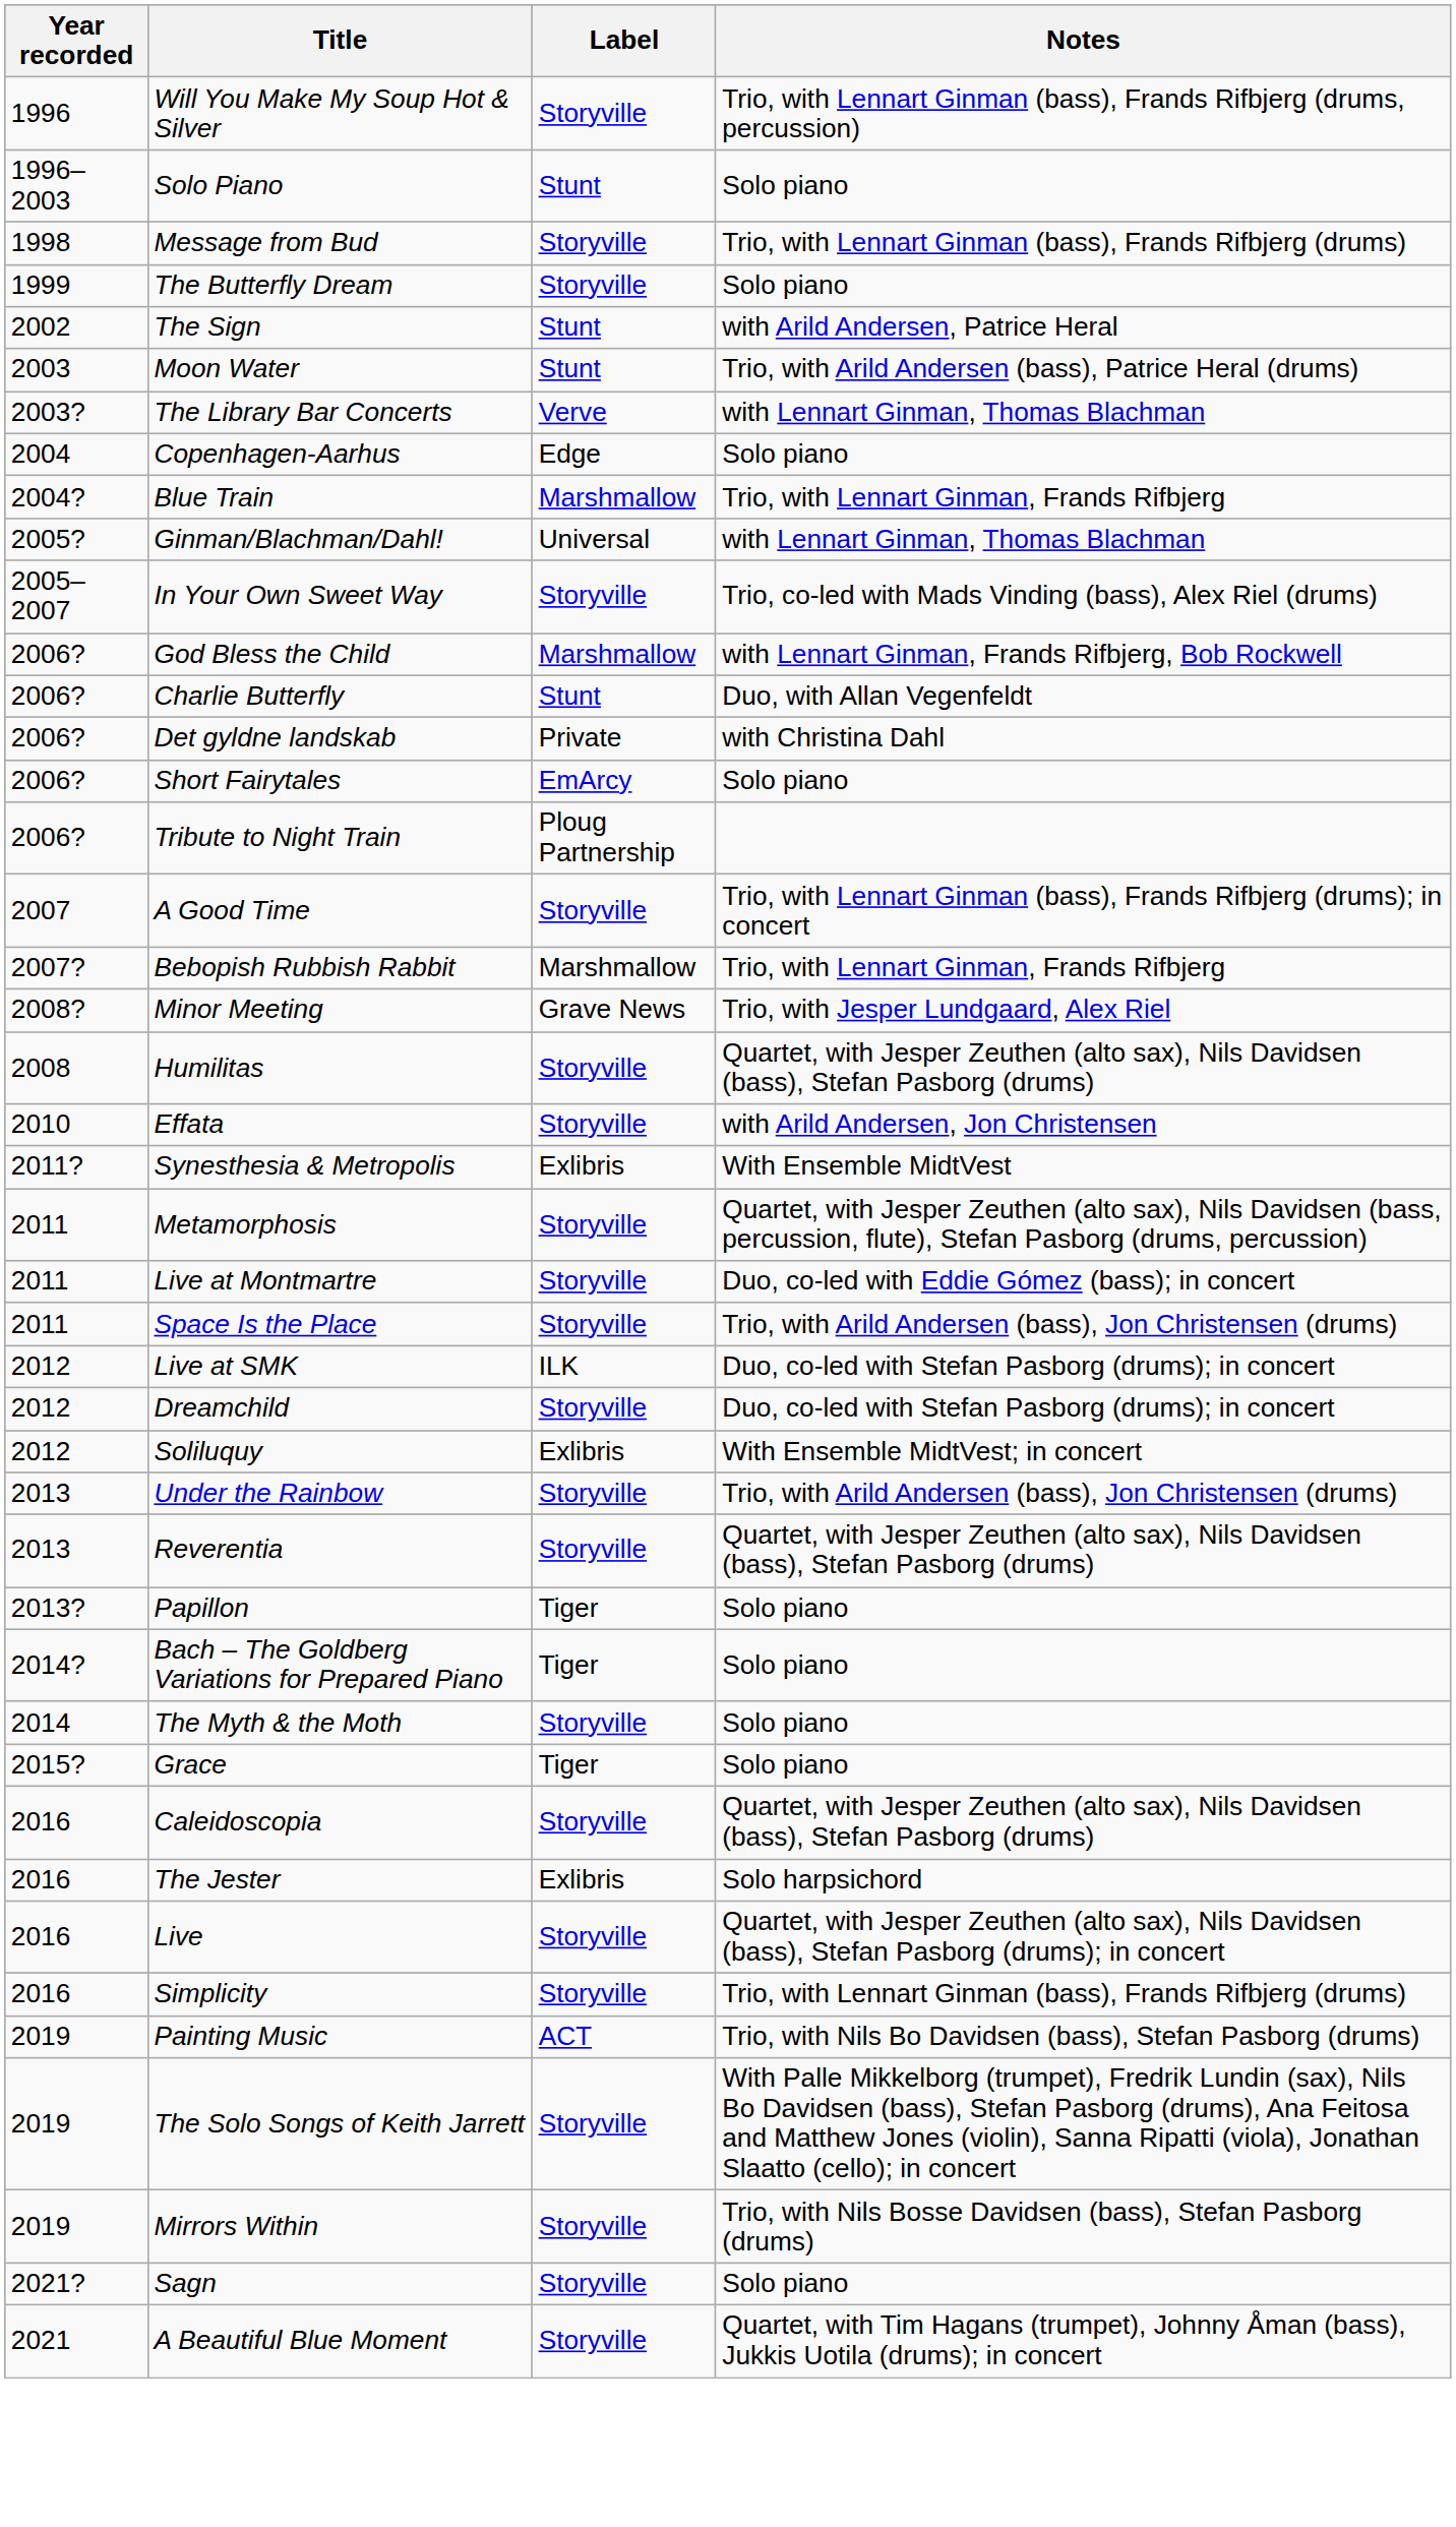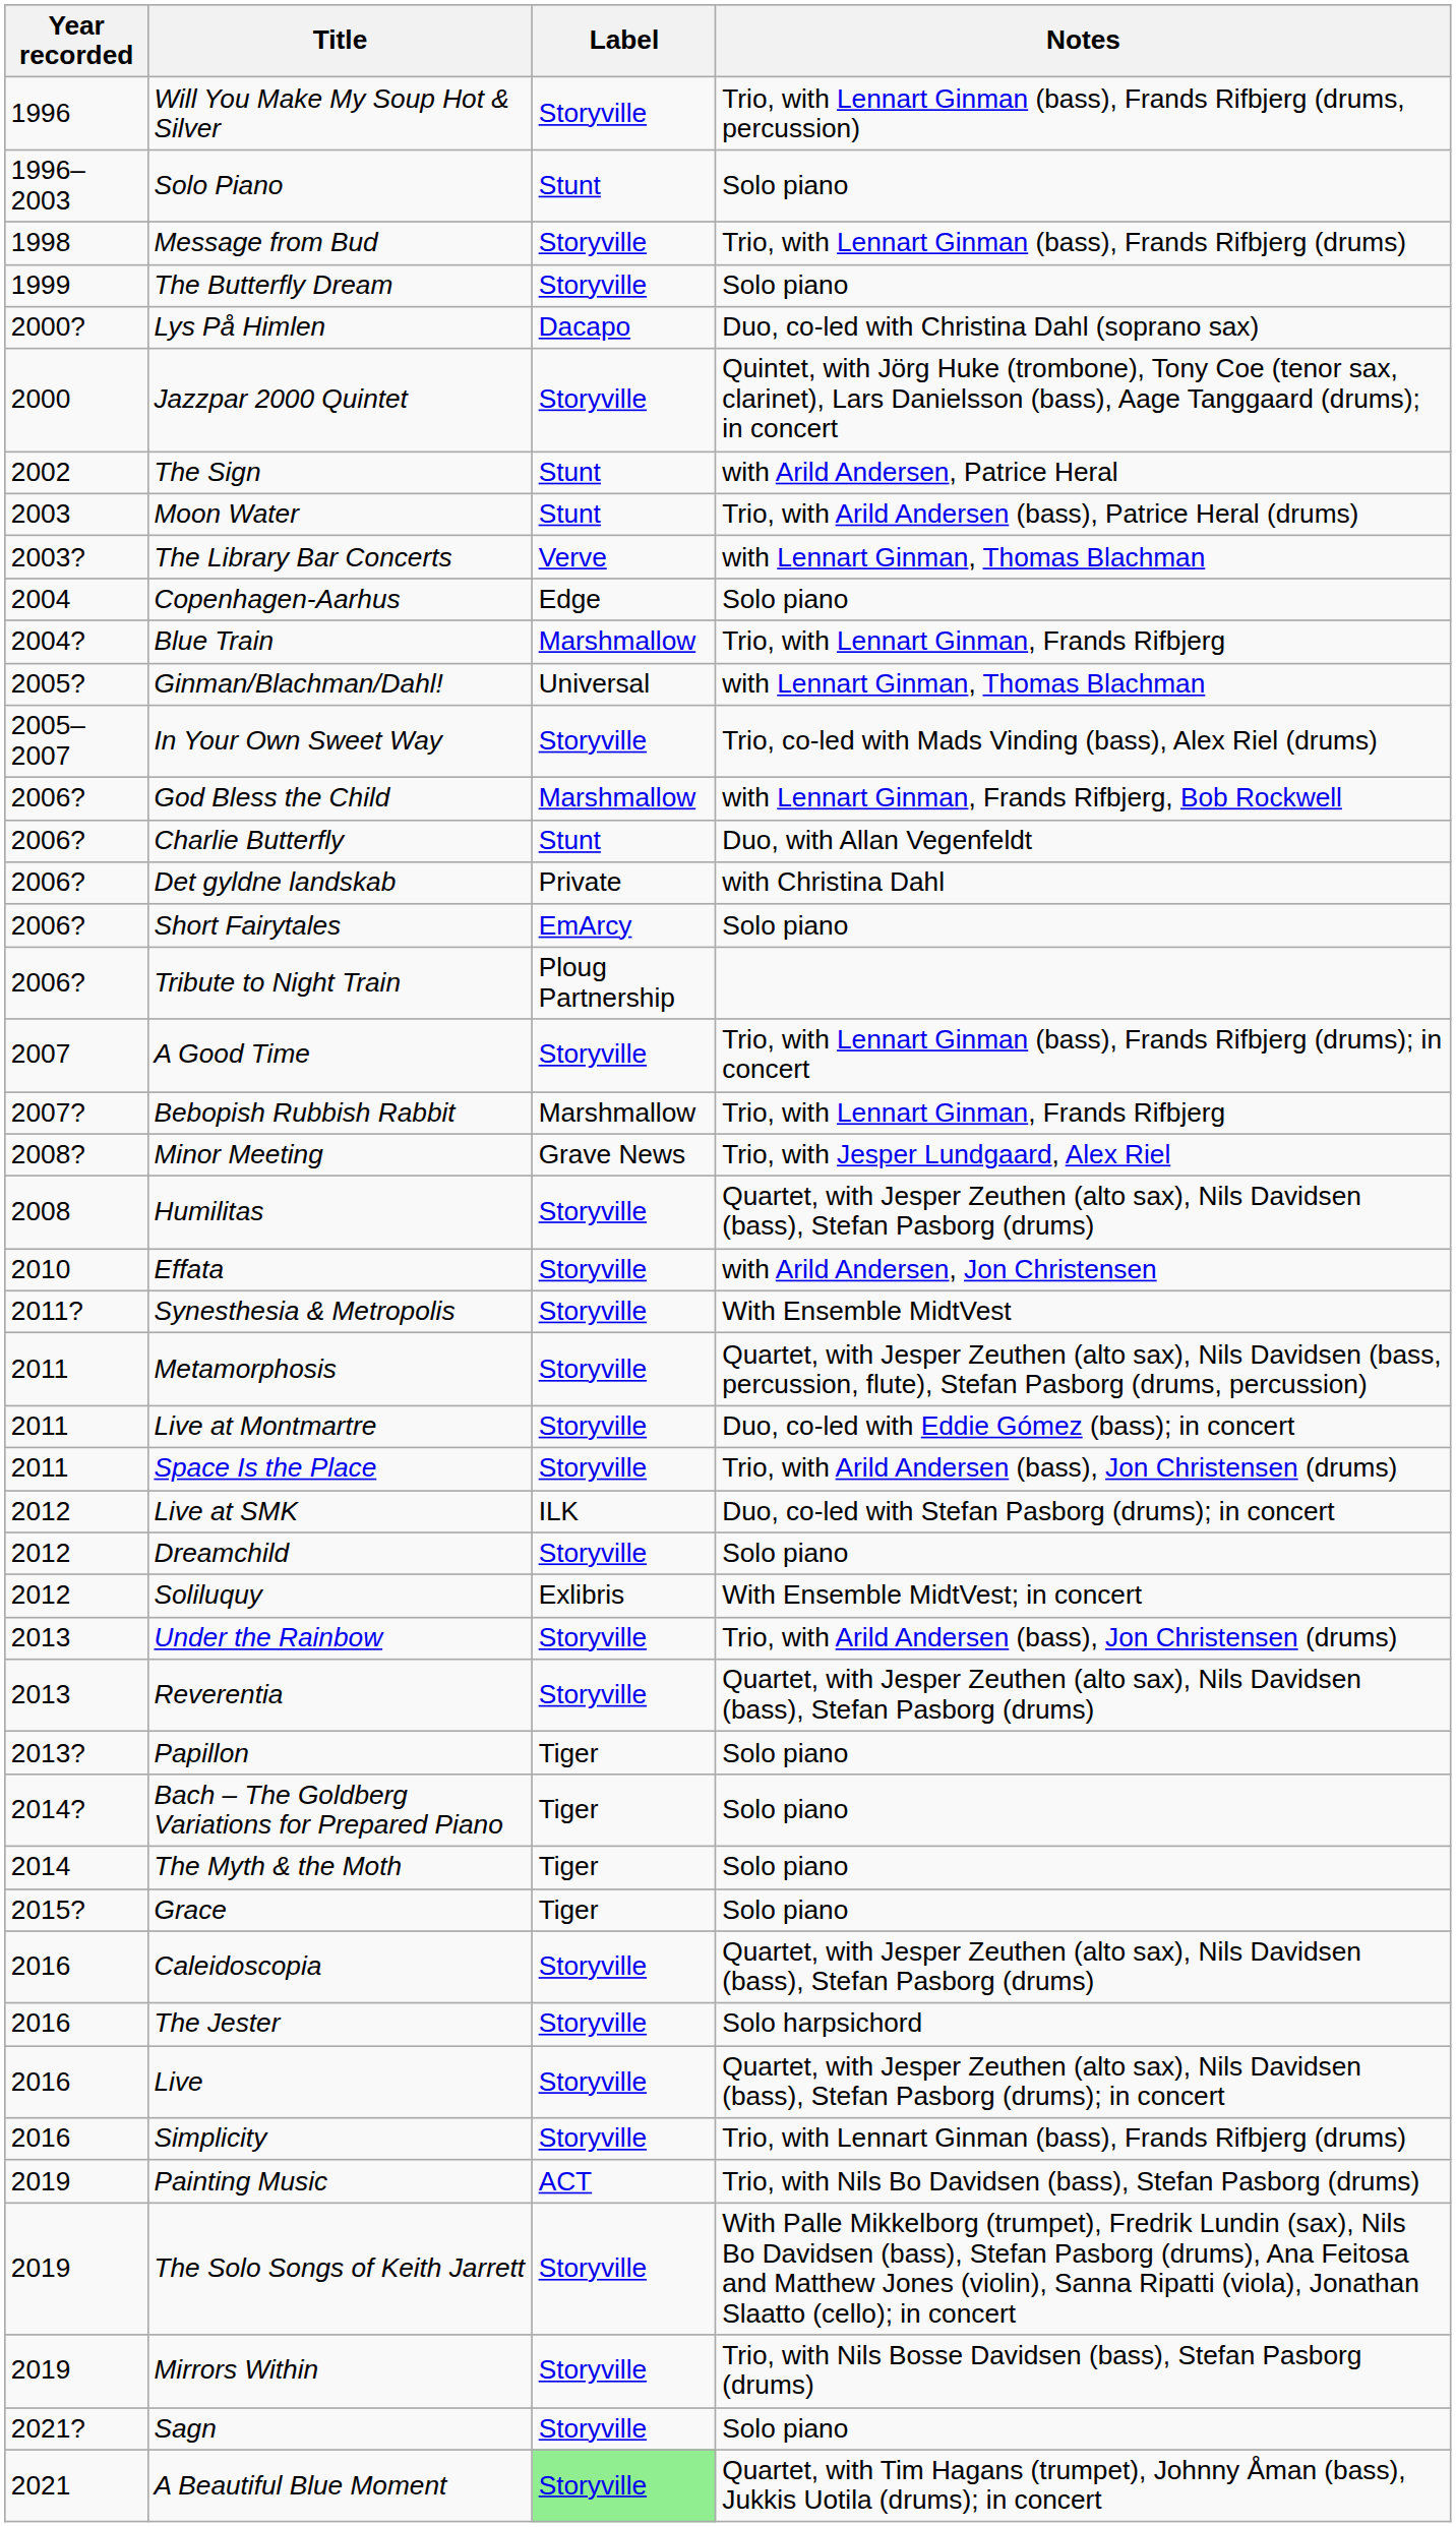+ row: 2000? | Lys På Himlen | Dacapo | Duo, co-led with Christina Dahl (soprano sax)
+ row: 2000 | Jazzpar 2000 Quintet | Storyville | Quintet, with Jörg Huke (trombone), Tony Coe (tenor sax, clarinet), Lars Danielsson (bass), Aage Tanggaard (drums); in concert
Synesthesia & Metropolis | Label: Exlibris -> Storyville
Dreamchild | Notes: Duo, co-led with Stefan Pasborg (drums); in concert -> Solo piano
The Myth & the Moth | Label: Storyville -> Tiger
The Jester | Label: Exlibris -> Storyville
A Beautiful Blue Moment | Label: no background -> lightgreen background
